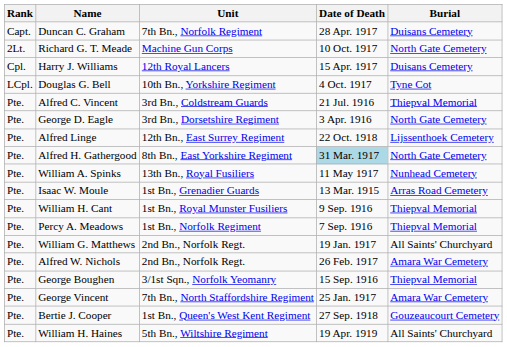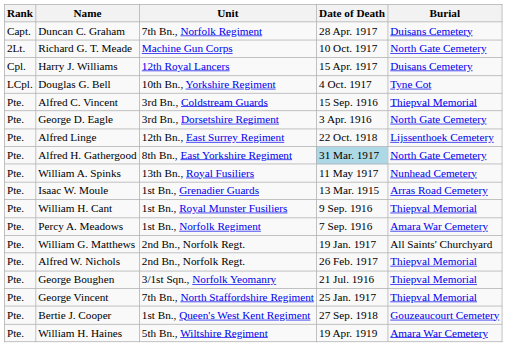Alfred C. Vincent | Date of Death: 21 Jul. 1916 -> 15 Sep. 1916
Percy A. Meadows | Burial: Thiepval Memorial -> Amara War Cemetery
Alfred W. Nichols | Burial: Amara War Cemetery -> Thiepval Memorial
George Boughen | Date of Death: 15 Sep. 1916 -> 21 Jul. 1916
George Vincent | Burial: Amara War Cemetery -> Thiepval Memorial
William H. Haines | Burial: All Saints' Churchyard -> Amara War Cemetery
